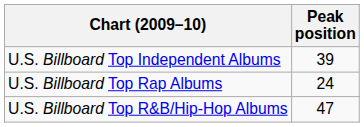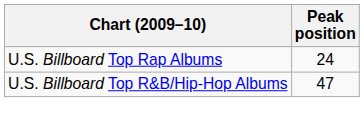- row: U.S. Billboard Top Independent Albums | 39
